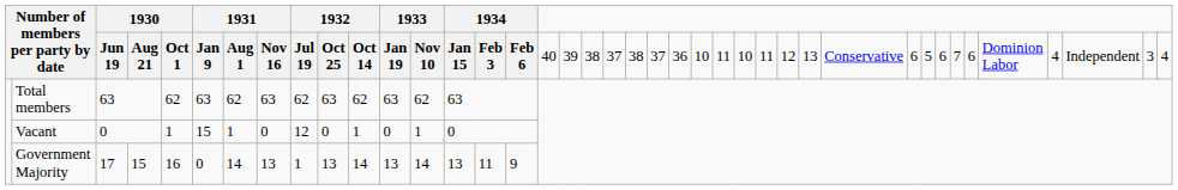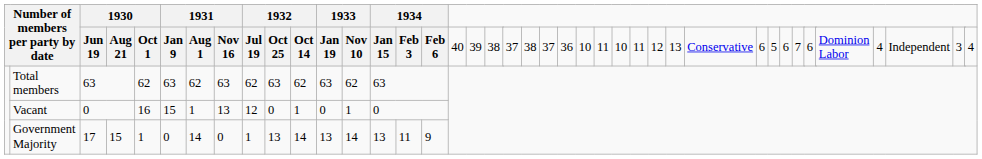Vacant | column 5: 1 -> 16
Vacant | column 8: 0 -> 13
Government Majority | column 5: 16 -> 1
Government Majority | column 8: 13 -> 0
